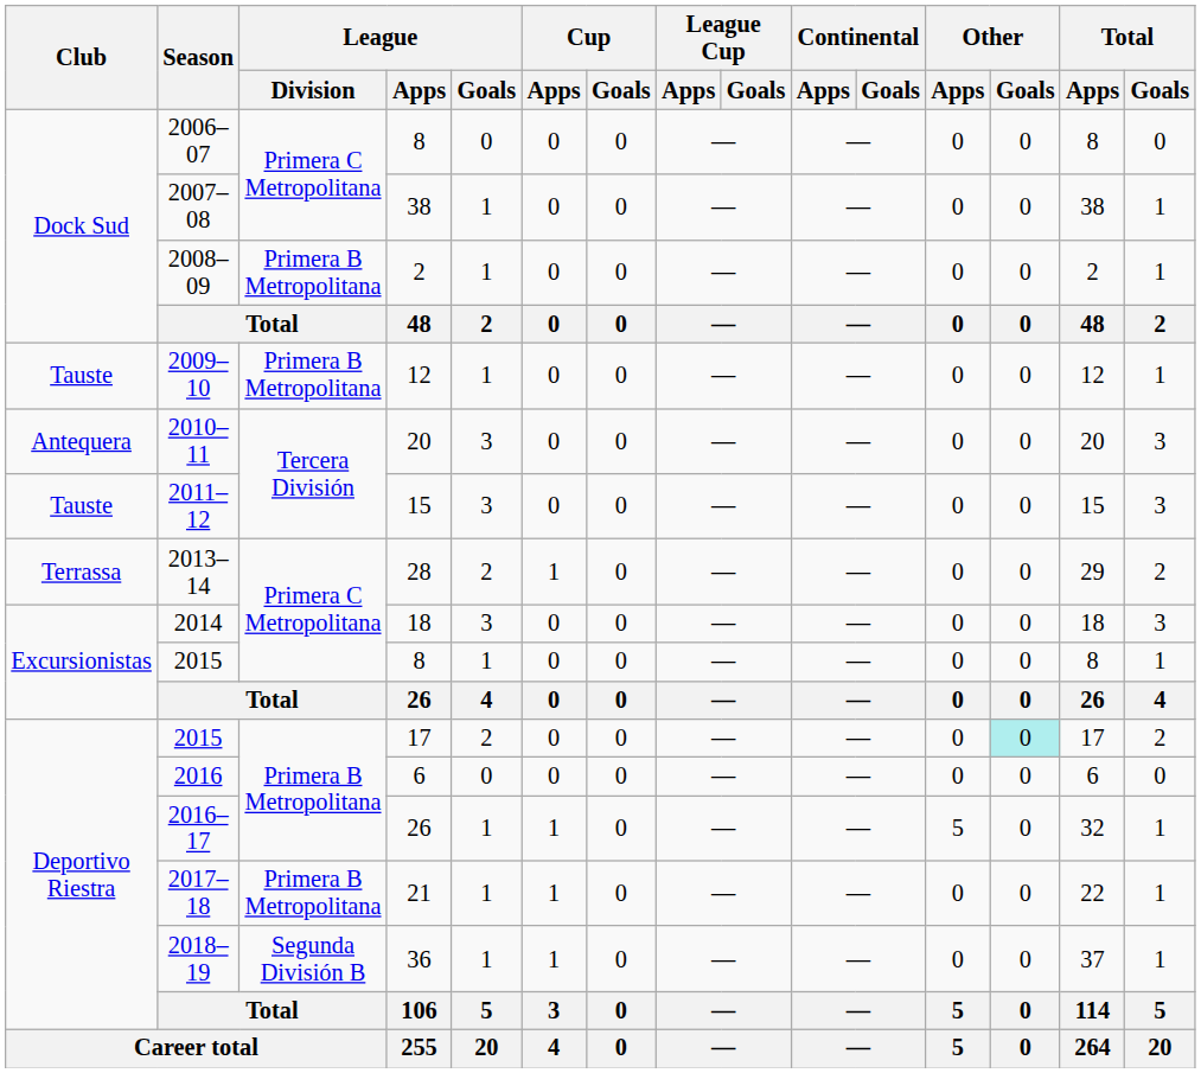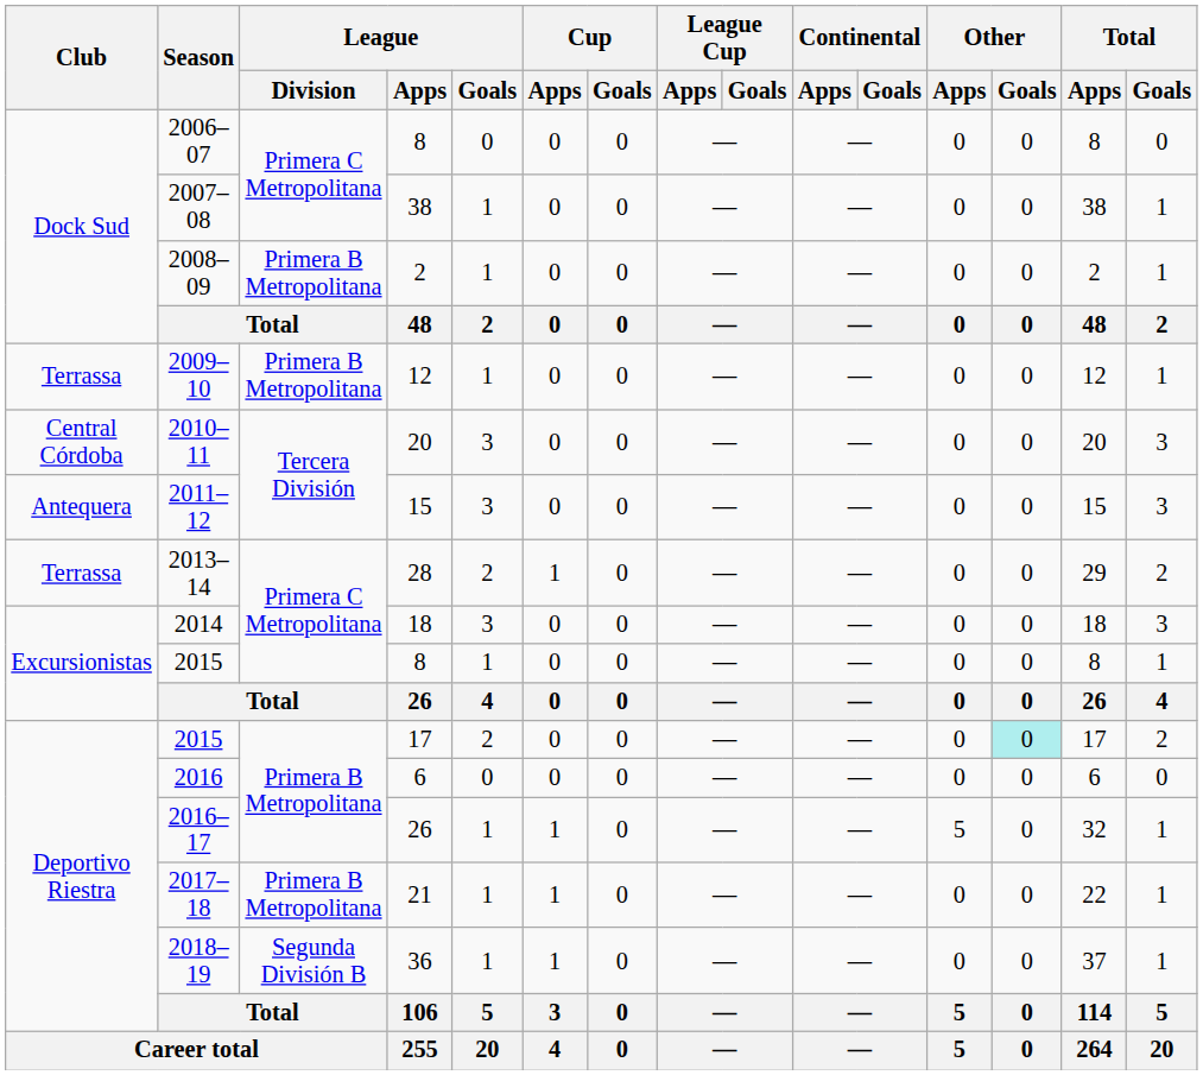2009–10 | Club: Tauste -> Terrassa
2010–11 | Club: Antequera -> Central Córdoba
2011–12 | Club: Tauste -> Antequera
